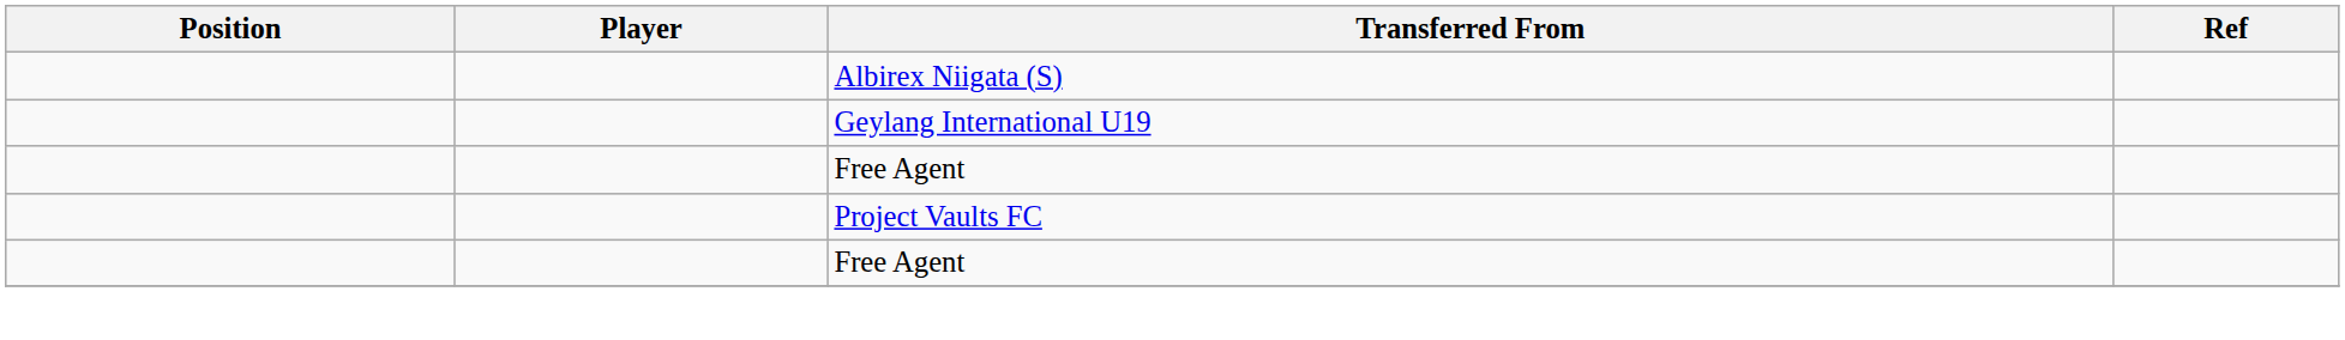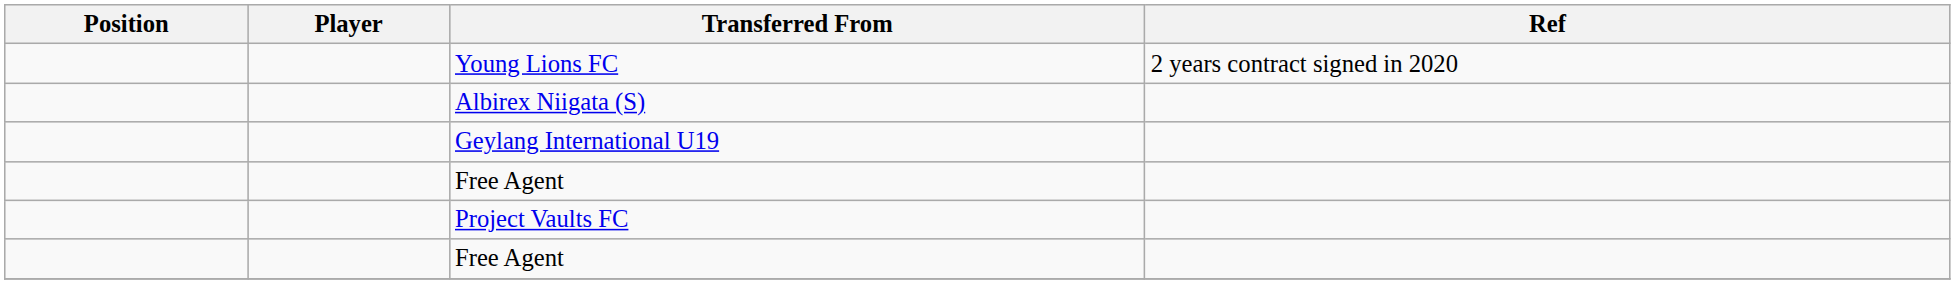+ row: Young Lions FC | 2 years contract signed in 2020
